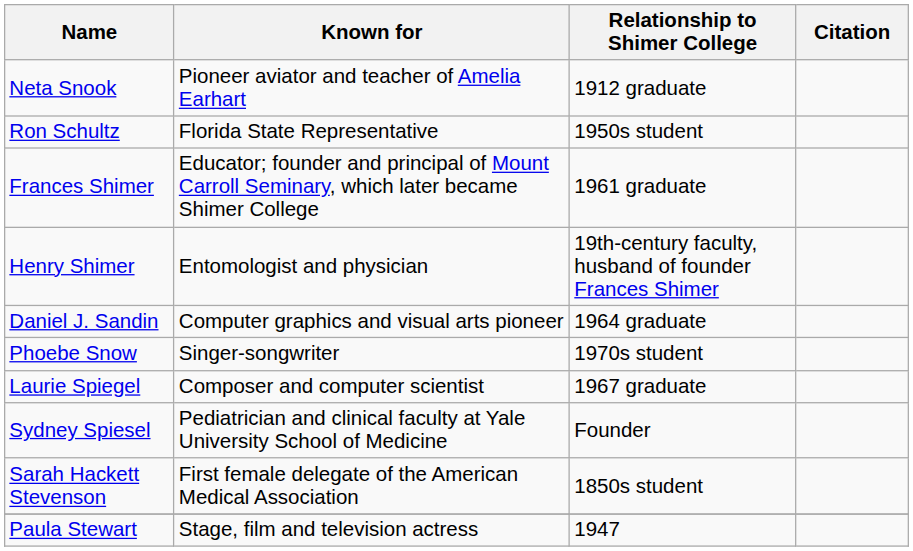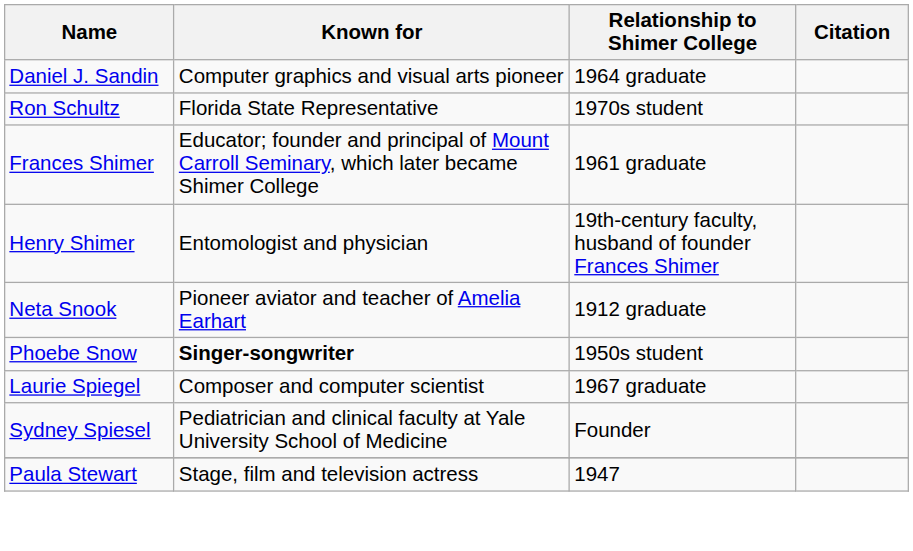rows swapped: Daniel J. Sandin <-> Neta Snook
Ron Schultz | Relationship to Shimer College: 1950s student -> 1970s student
Phoebe Snow | Known for: normal -> bold
Phoebe Snow | Relationship to Shimer College: 1970s student -> 1950s student
- row: Sarah Hackett Stevenson | First female delegate of the American Medical Association | 1850s student
